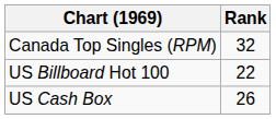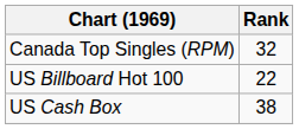US Cash Box | Rank: 26 -> 38
